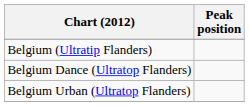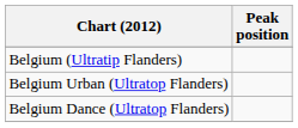rows swapped: Belgium Dance (Ultratop Flanders) <-> Belgium Urban (Ultratop Flanders)
